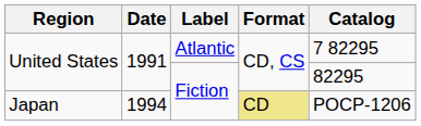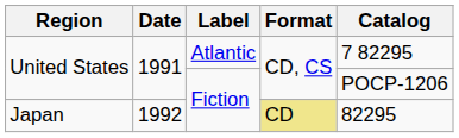United States / Fiction | Catalog: 82295 -> POCP-1206
Japan | Date: 1994 -> 1992
Japan | Catalog: POCP-1206 -> 82295
